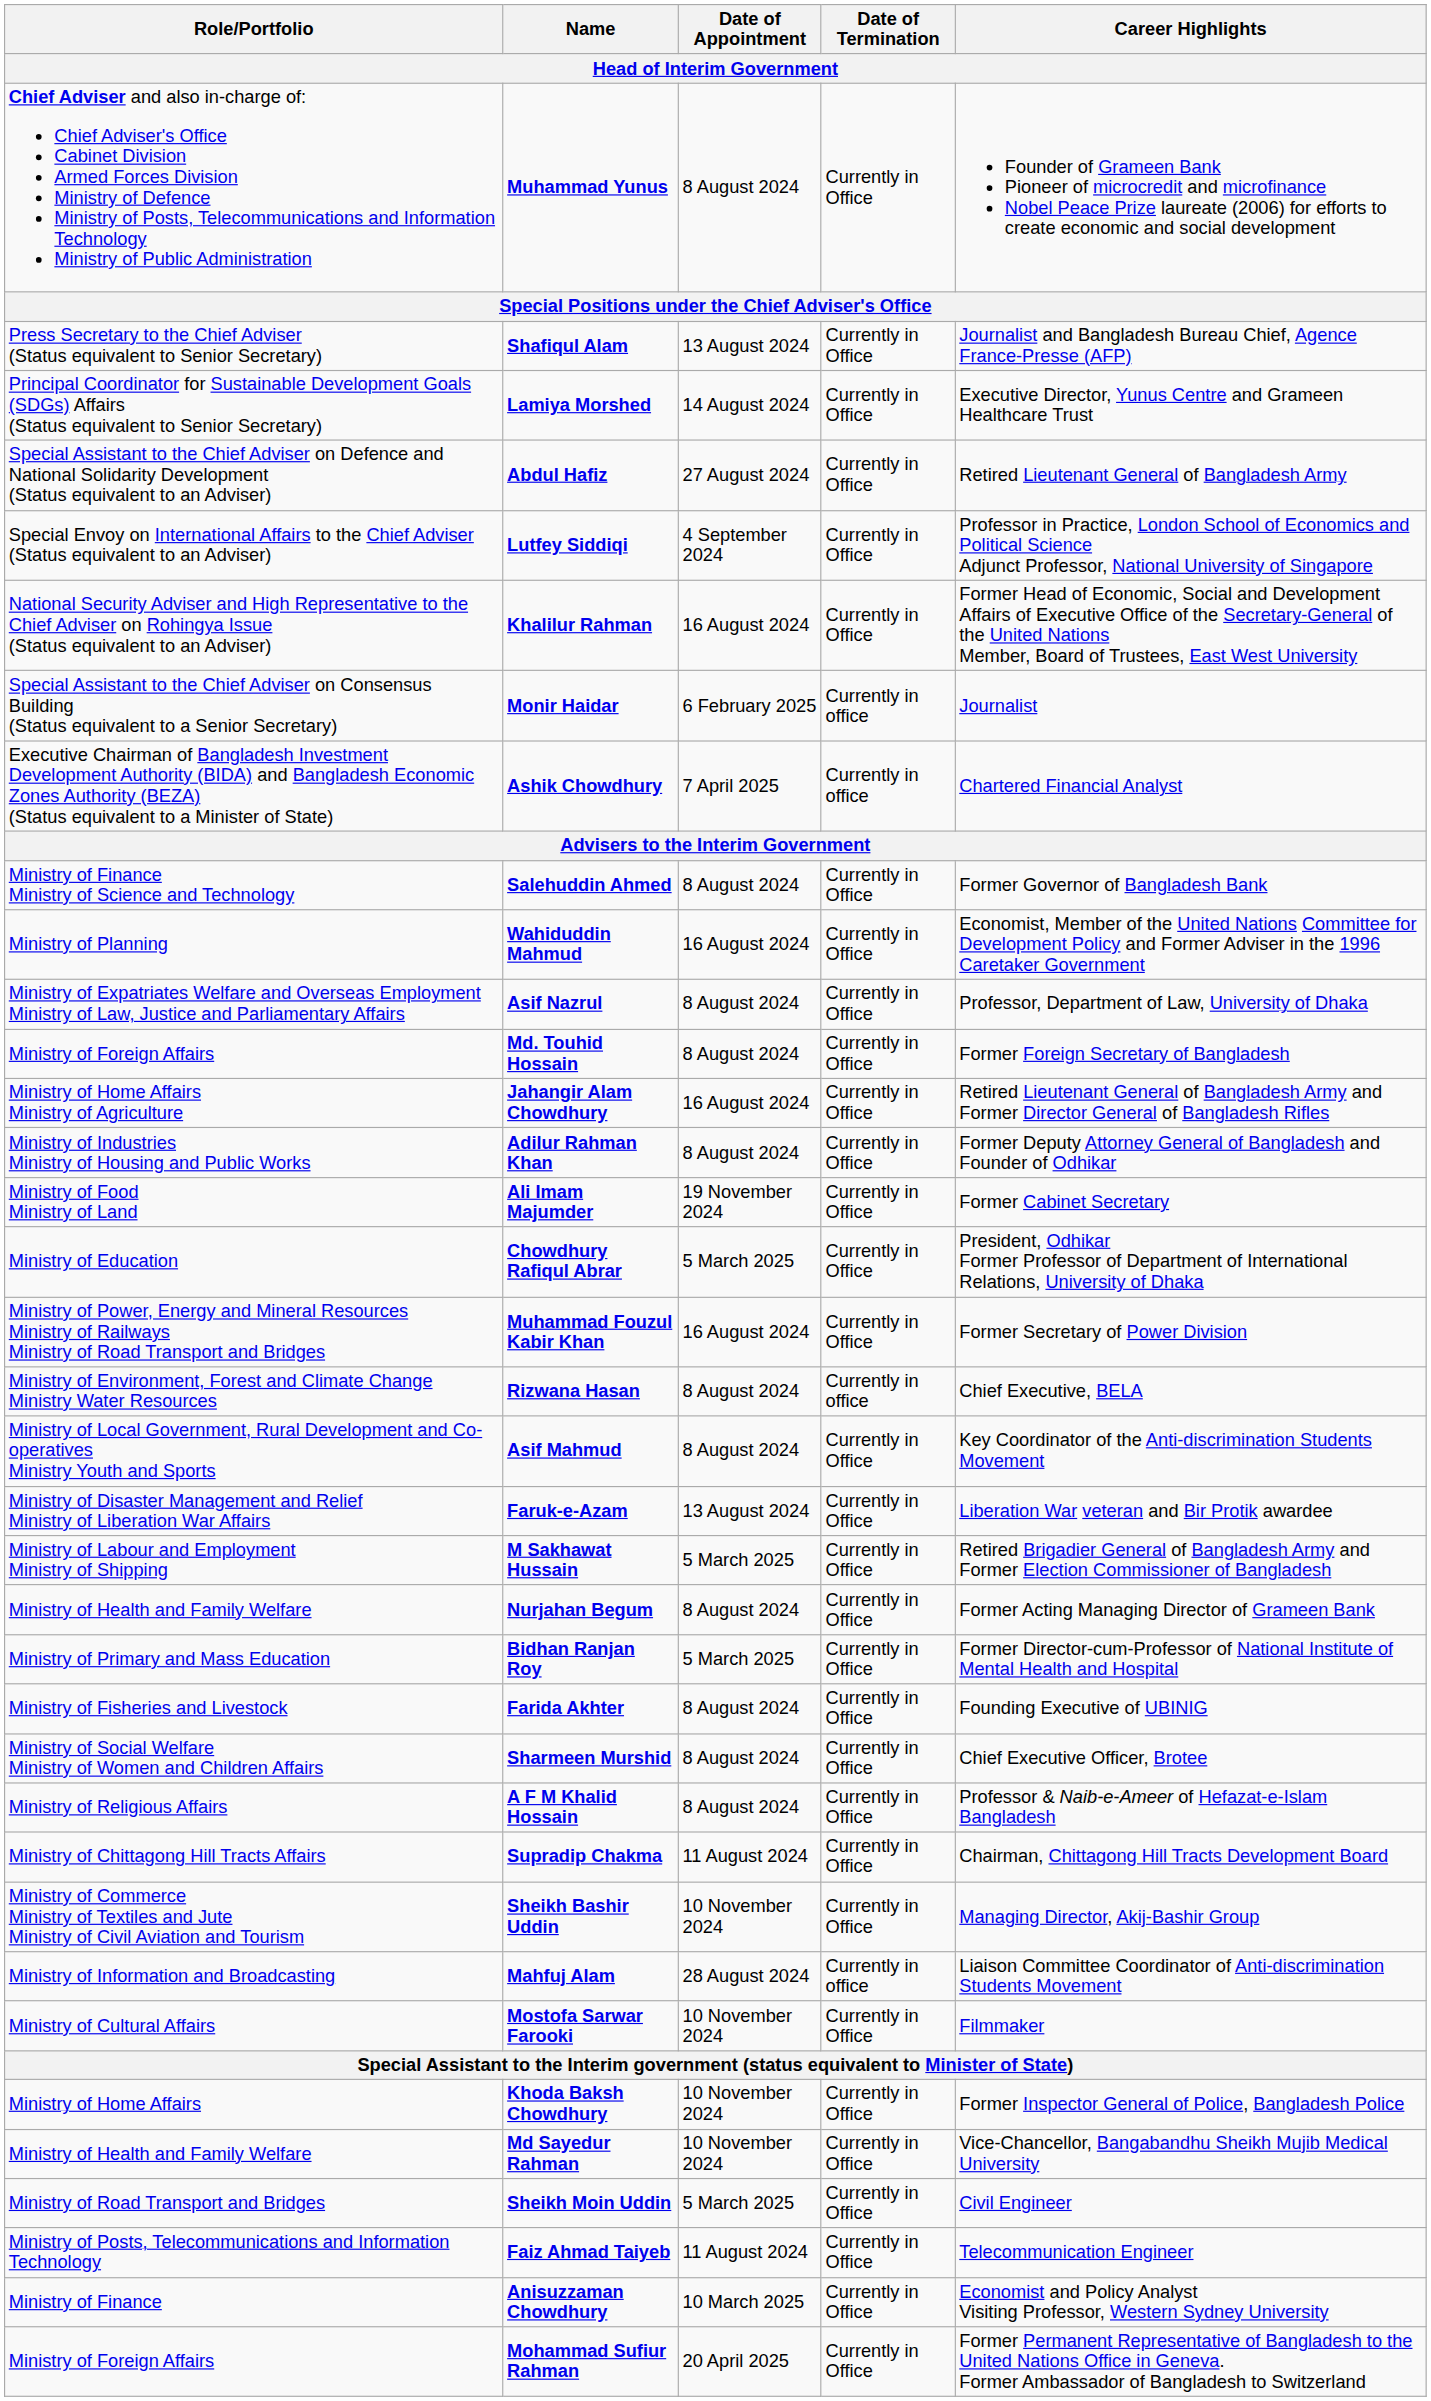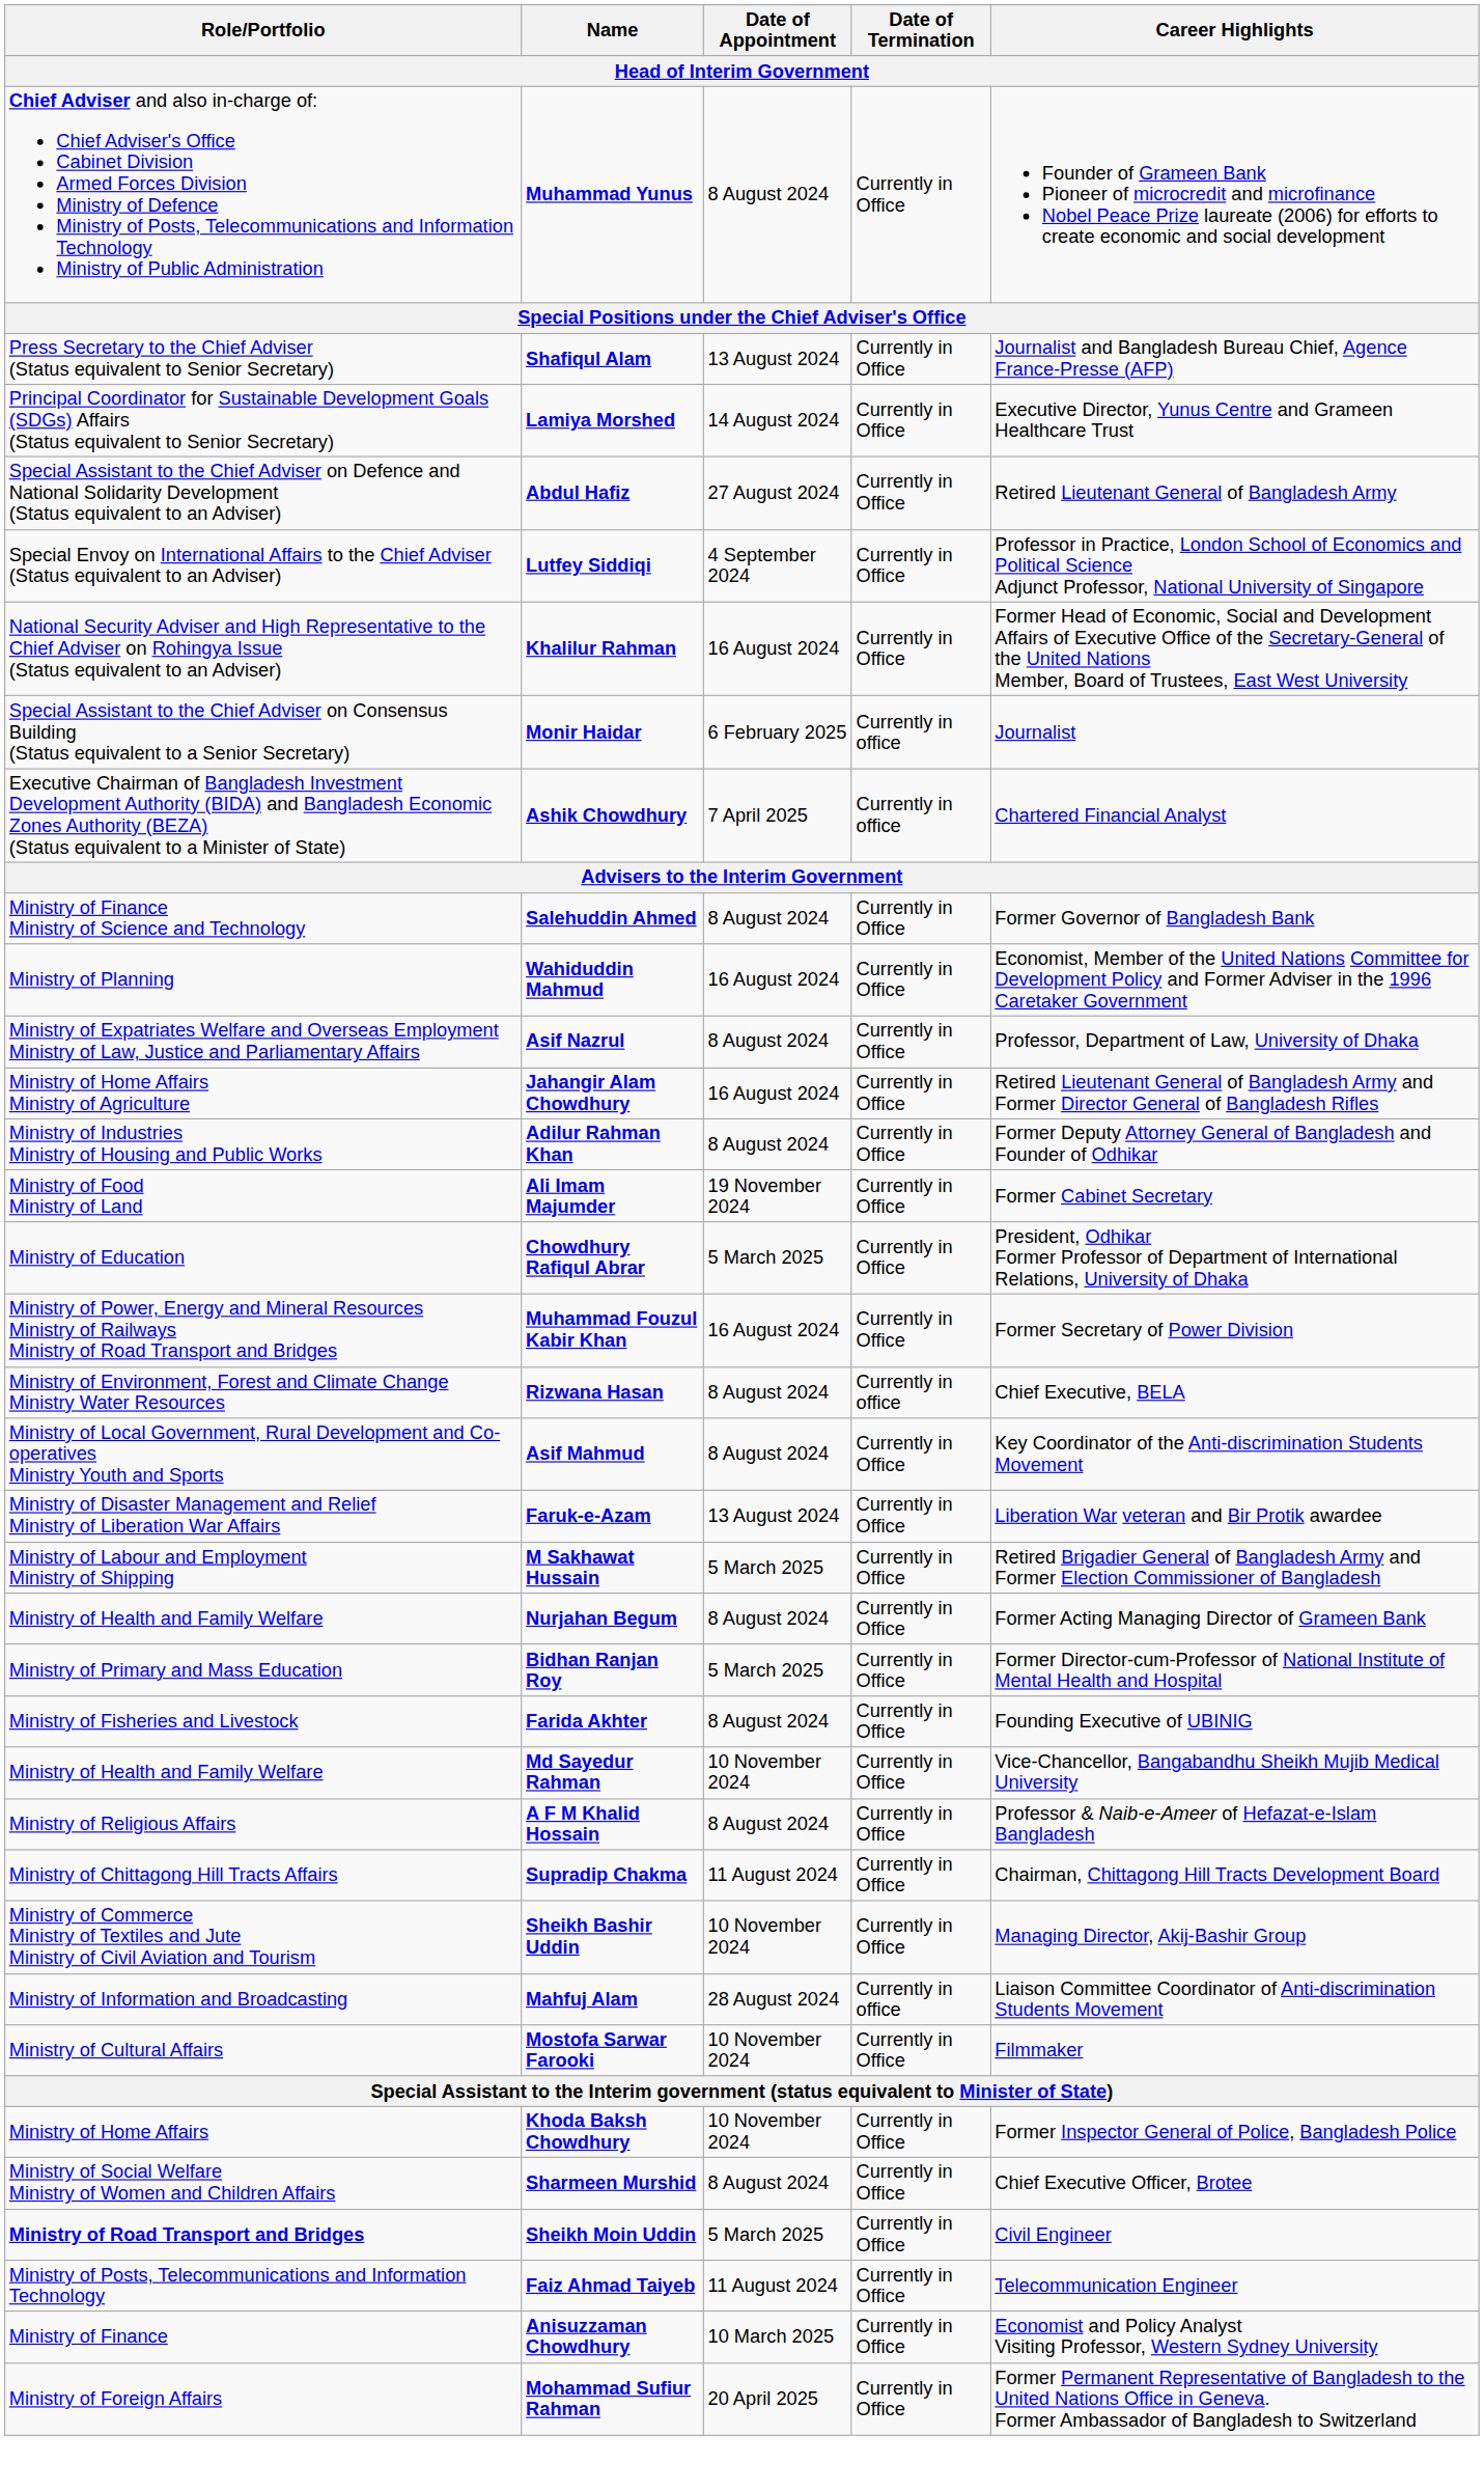- row: Ministry of Foreign Affairs | Md. Touhid Hossain | 8 August 2024 | Currently in Office | Former Foreign Secretary of Bangladesh
rows swapped: Sharmeen Murshid <-> Md Sayedur Rahman
Sheikh Moin Uddin | Role/Portfolio: normal -> bold
